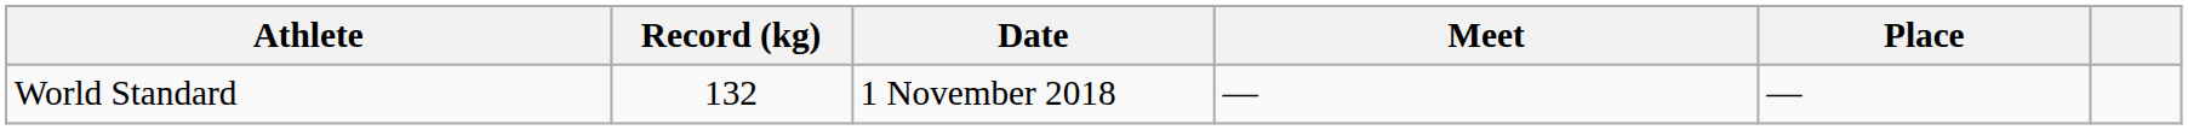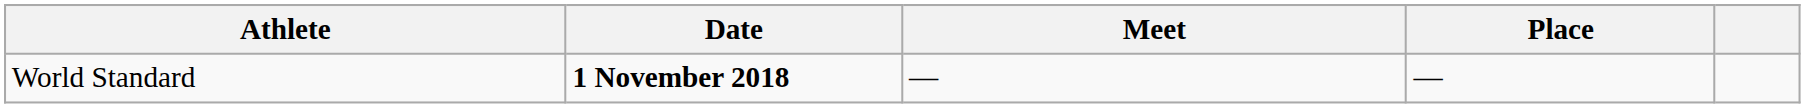- column: Record (kg) | 132
World Standard | Date: normal -> bold
